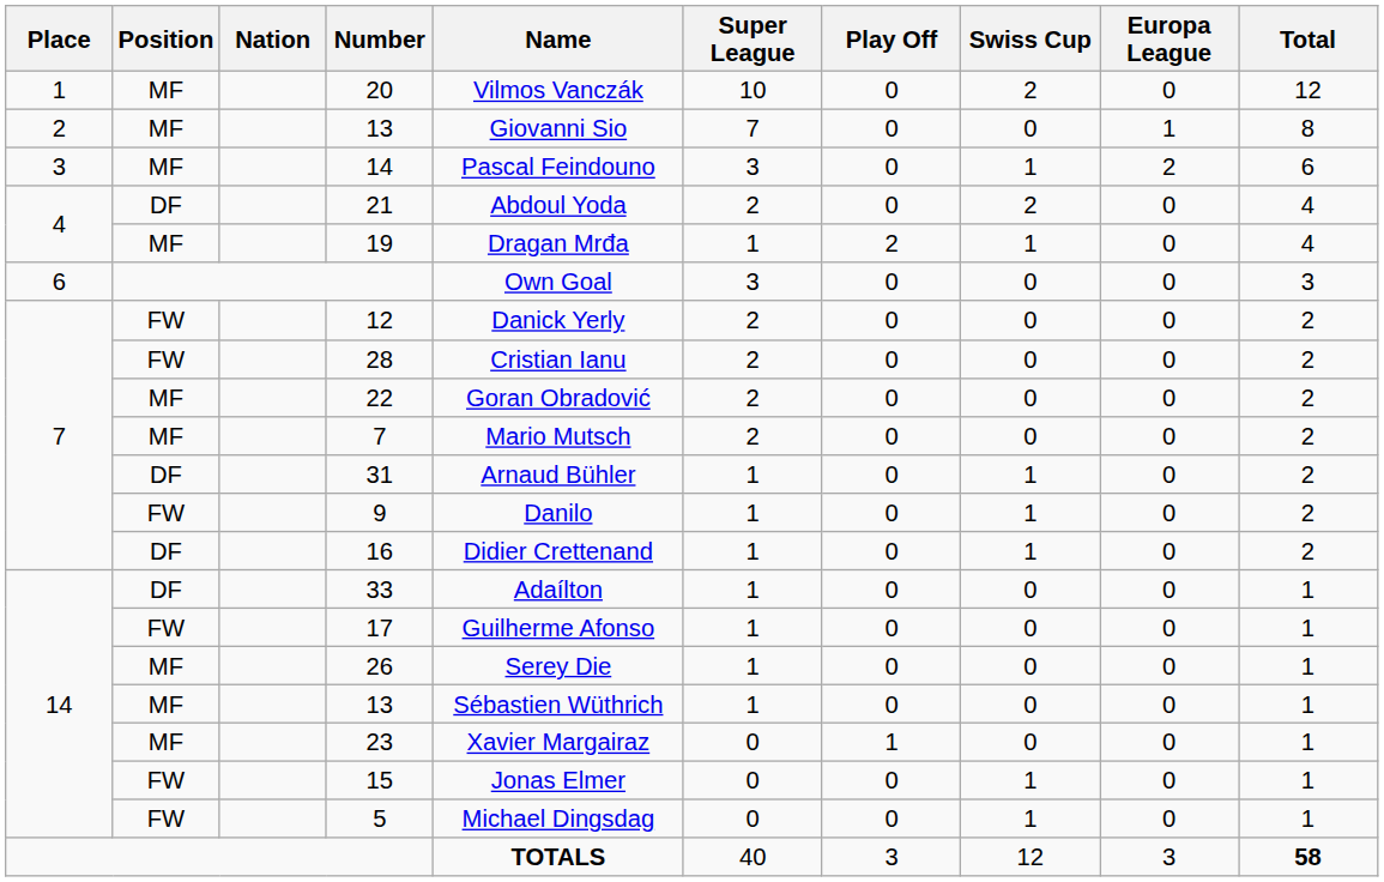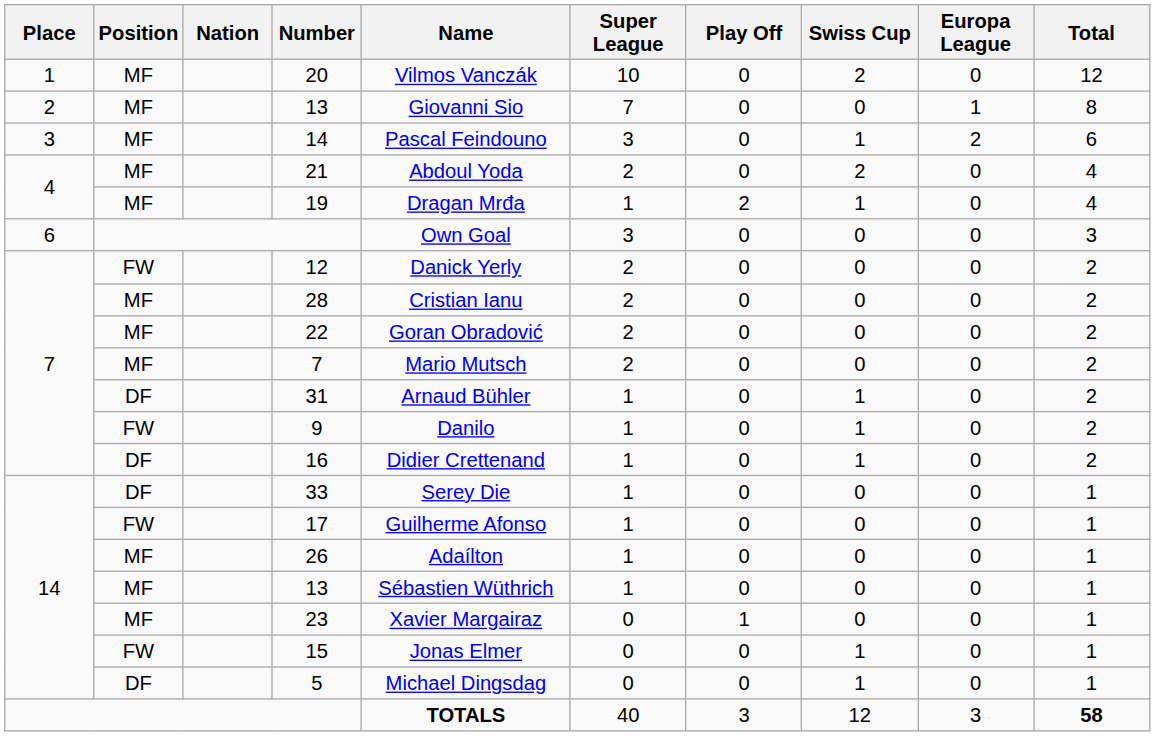21 | Position: DF -> MF
28 | Position: FW -> MF
33 | Name: Adaílton -> Serey Die
26 | Name: Serey Die -> Adaílton
5 | Position: FW -> DF
